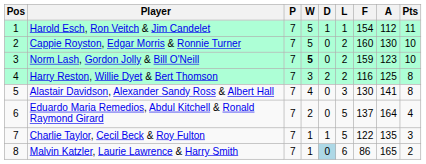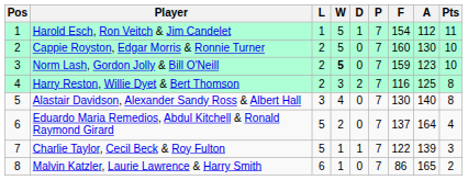columns swapped: P <-> L
Alastair Davidson, Alexander Sandy Ross & Albert Hall | A: 141 -> 140
Charlie Taylor, Cecil Beck & Roy Fulton | A: 135 -> 139
Malvin Katzler, Laurie Lawrence & Harry Smith | D: lightblue background -> no background
